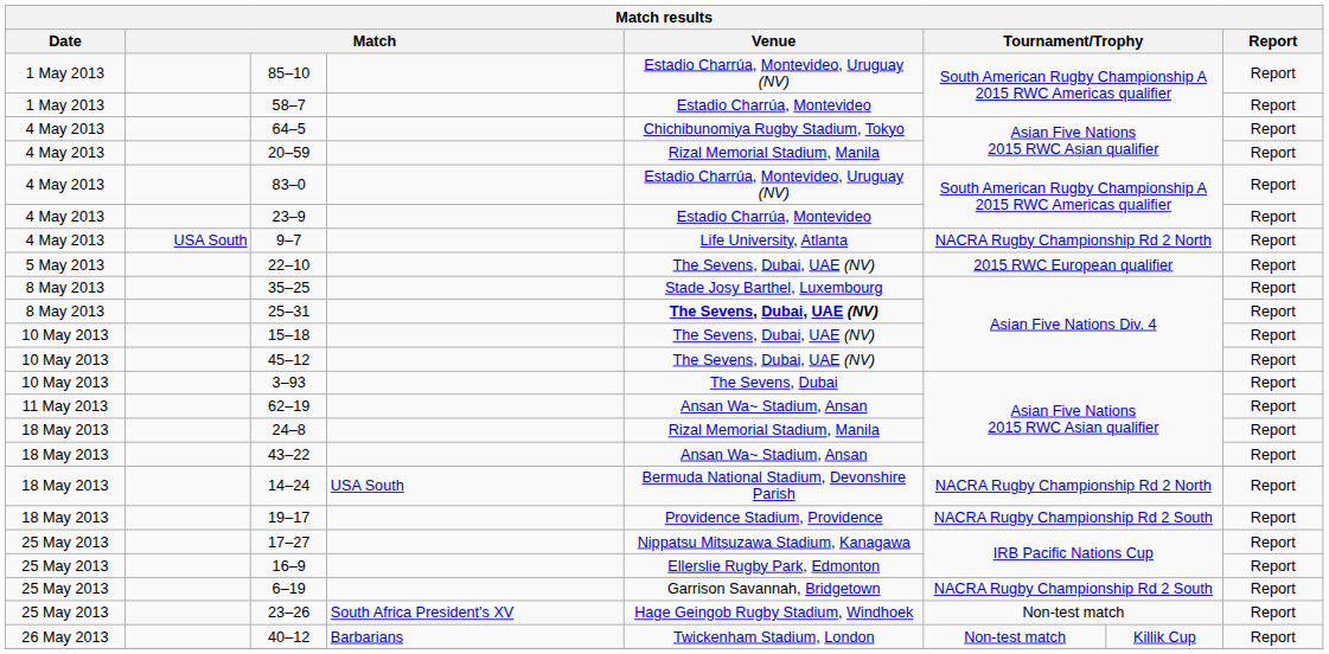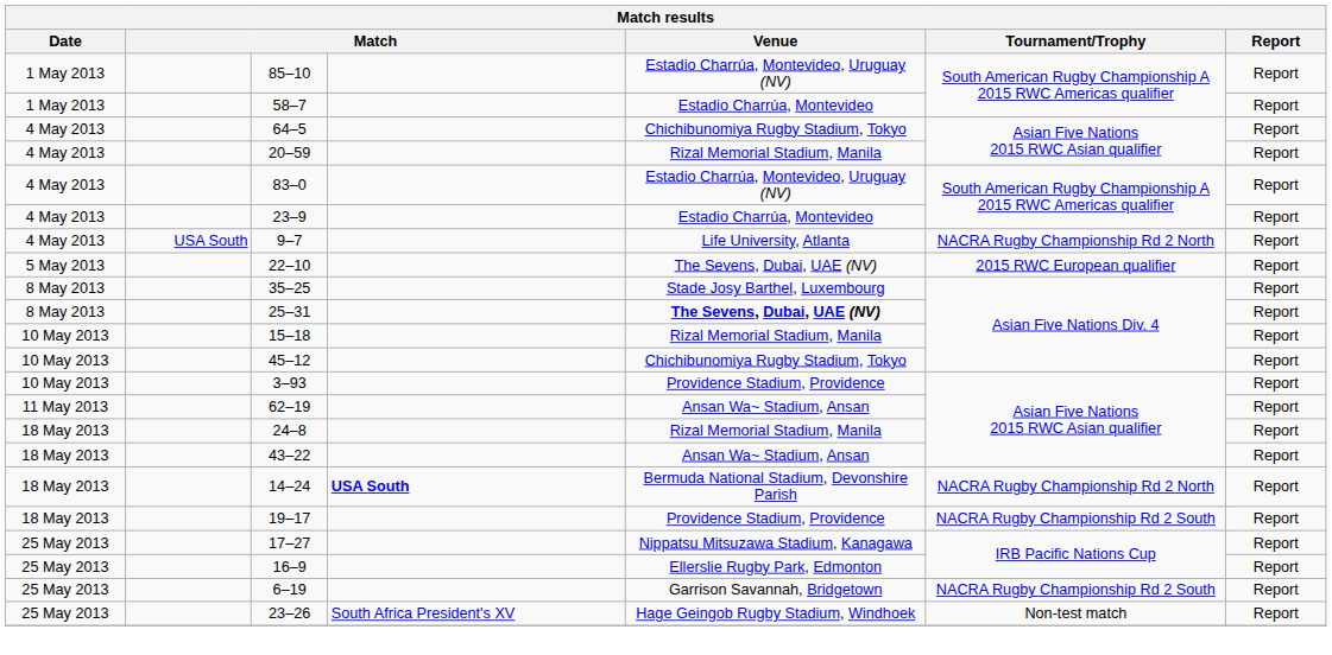15–18 | Venue: The Sevens, Dubai, UAE (NV) -> Rizal Memorial Stadium, Manila
45–12 | Venue: The Sevens, Dubai, UAE (NV) -> Chichibunomiya Rugby Stadium, Tokyo
3–93 | Venue: The Sevens, Dubai -> Providence Stadium, Providence
14–24 | column 4: normal -> bold
- row: 26 May 2013 | 40–12 | Barbarians | Twickenham Stadium, London | Non-test match | Killik Cup | Report
